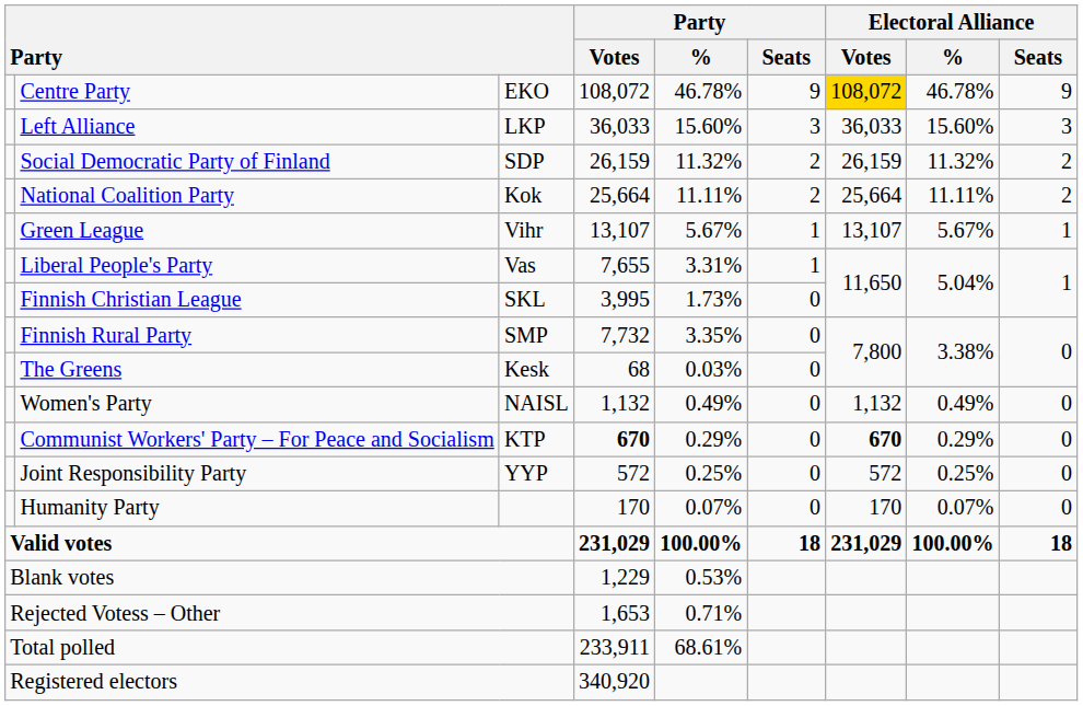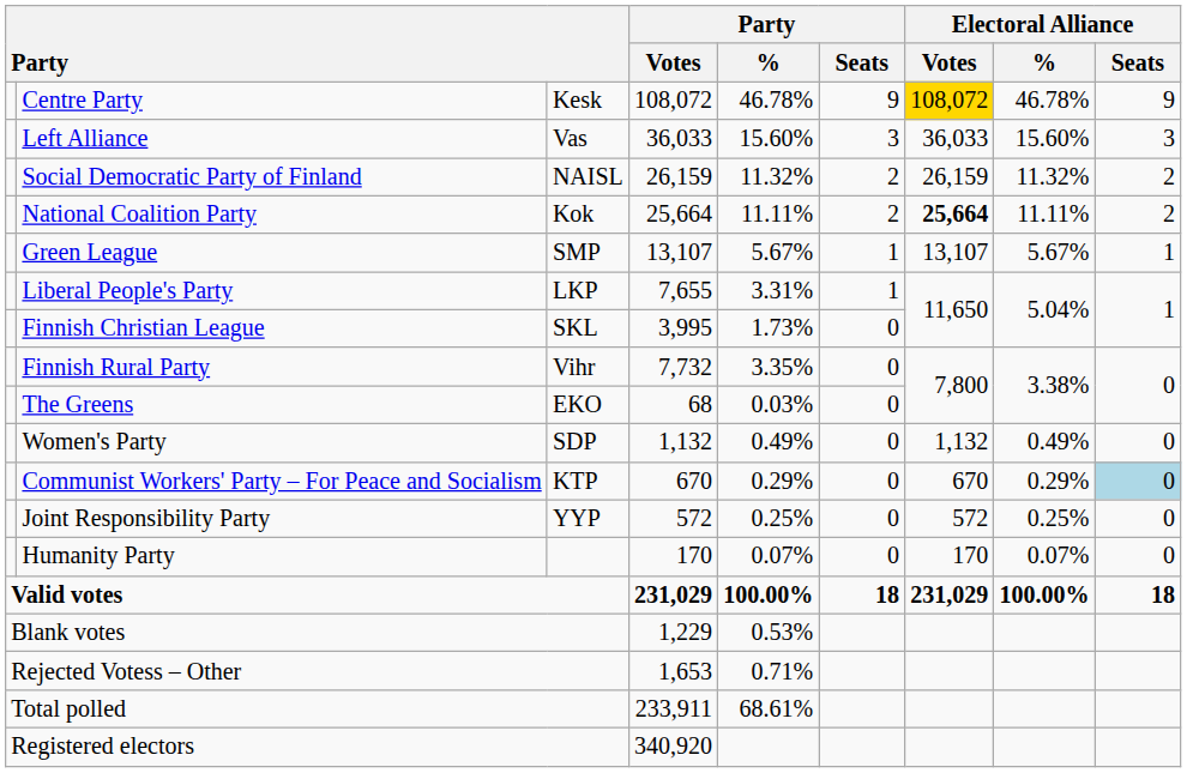Centre Party | column 3: EKO -> Kesk
Left Alliance | column 3: LKP -> Vas
Social Democratic Party of Finland | column 3: SDP -> NAISL
National Coalition Party | Electoral Alliance / Votes: normal -> bold
Green League | column 3: Vihr -> SMP
Liberal People's Party | column 3: Vas -> LKP
Finnish Rural Party | column 3: SMP -> Vihr
The Greens | column 3: Kesk -> EKO
Women's Party | column 3: NAISL -> SDP
Communist Workers' Party – For Peace and Socialism | Party / Votes: bold -> normal
Communist Workers' Party – For Peace and Socialism | Electoral Alliance / Votes: bold -> normal
Communist Workers' Party – For Peace and Socialism | Electoral Alliance / Seats: no background -> lightblue background
